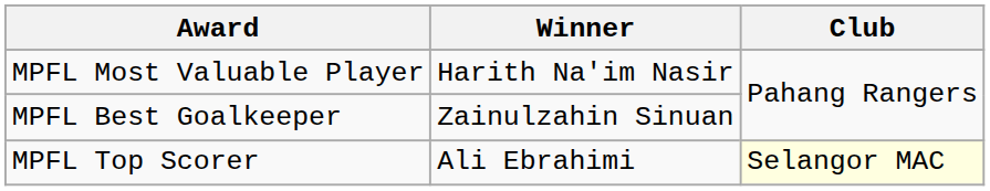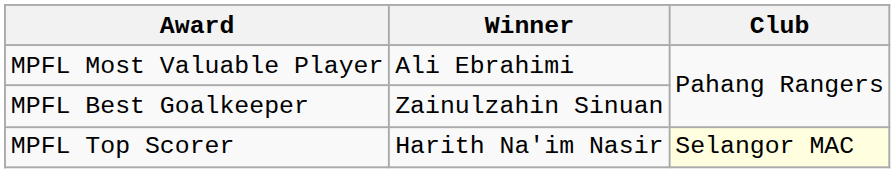MPFL Most Valuable Player | Winner: Harith Na'im Nasir -> Ali Ebrahimi
MPFL Top Scorer | Winner: Ali Ebrahimi -> Harith Na'im Nasir
